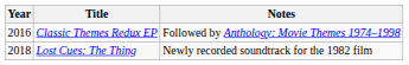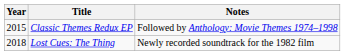Classic Themes Redux EP | Year: 2016 -> 2015
